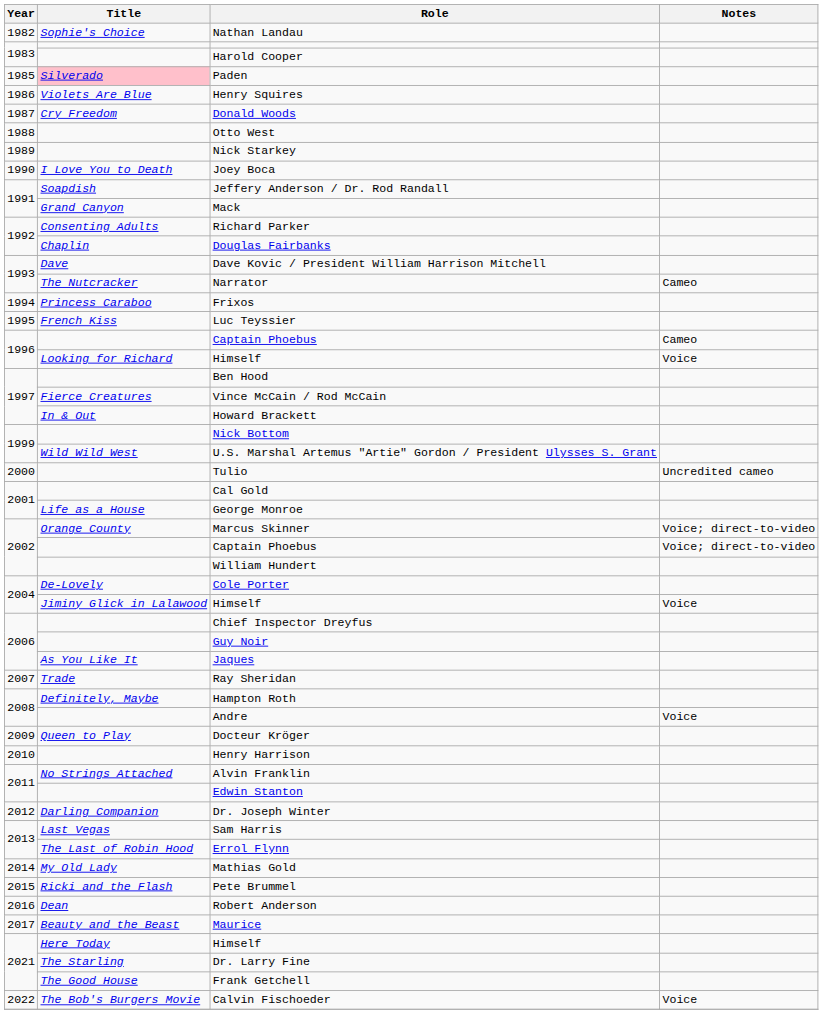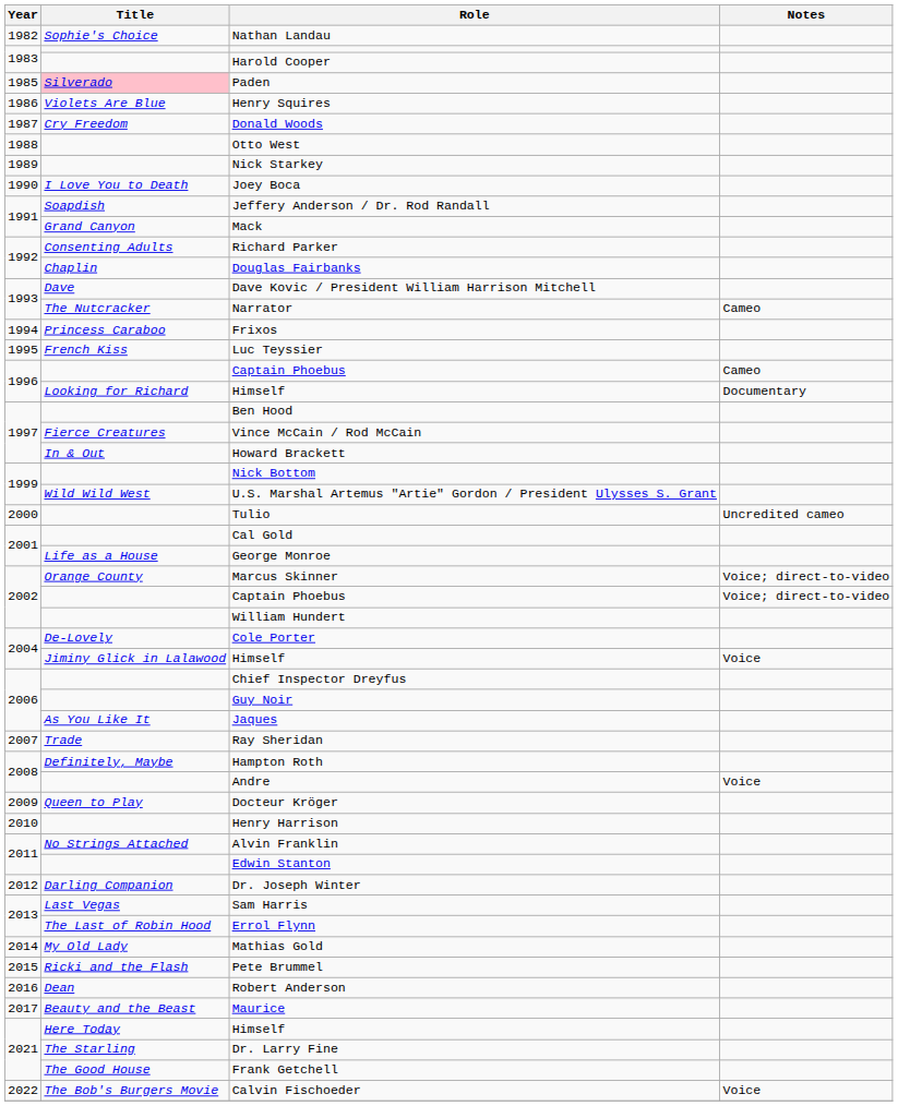1996 / Himself | Notes: Voice -> Documentary
